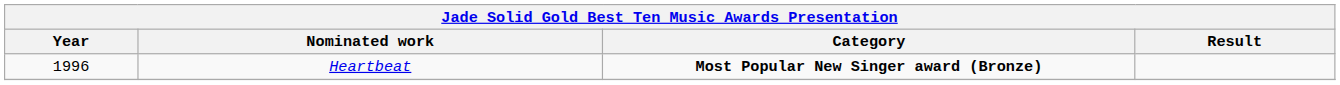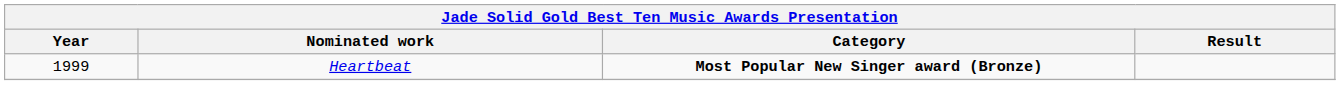Heartbeat | Year: 1996 -> 1999
